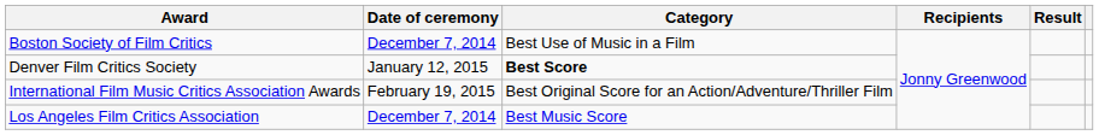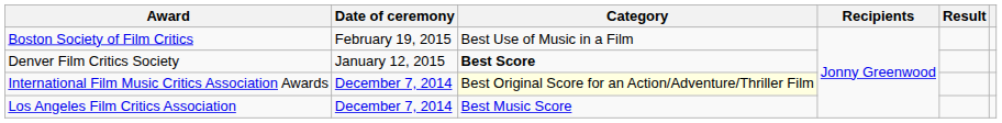Boston Society of Film Critics | Date of ceremony: December 7, 2014 -> February 19, 2015
International Film Music Critics Association Awards | Date of ceremony: February 19, 2015 -> December 7, 2014
International Film Music Critics Association Awards | Category: no background -> lightyellow background
